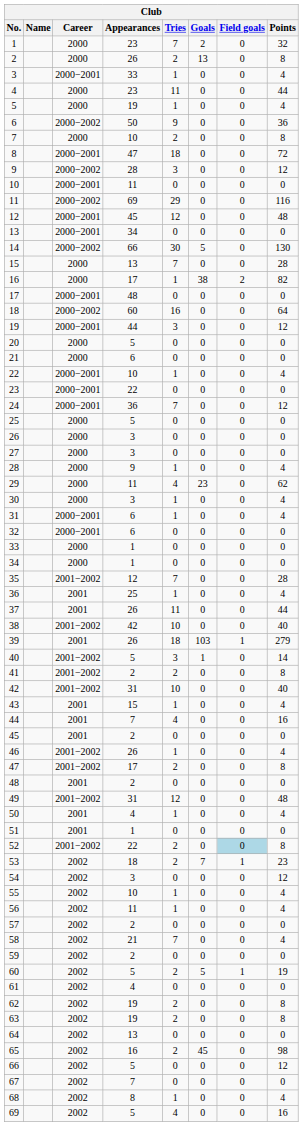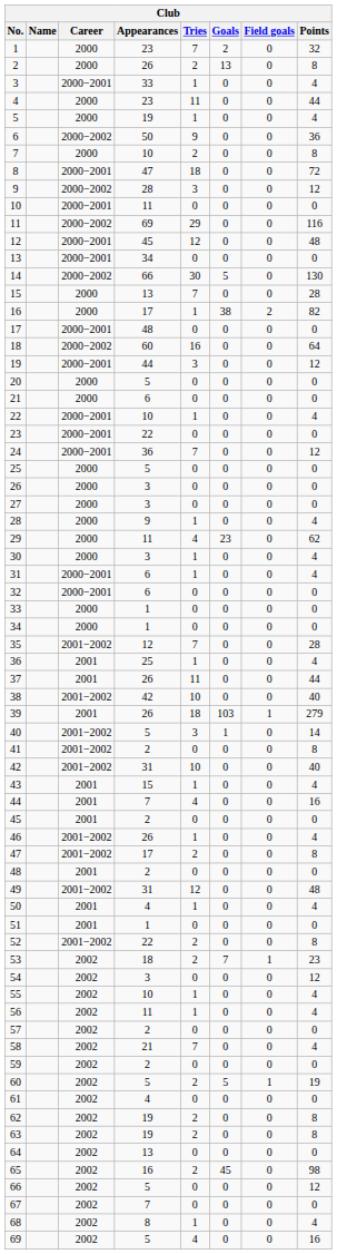41 | Tries: 2 -> 0
52 | Field goals: lightblue background -> no background
